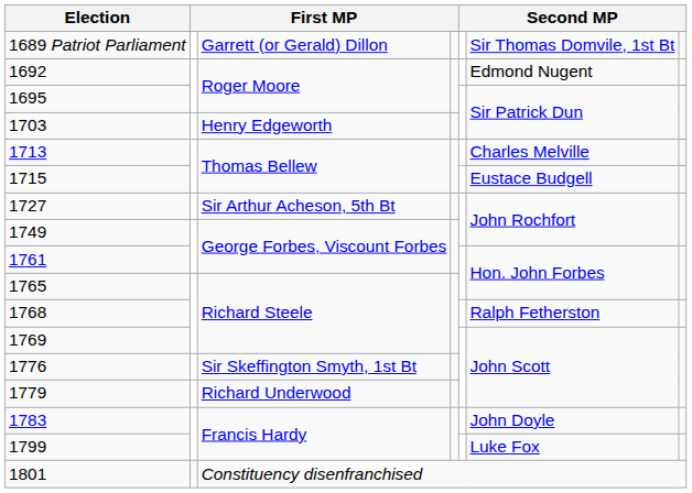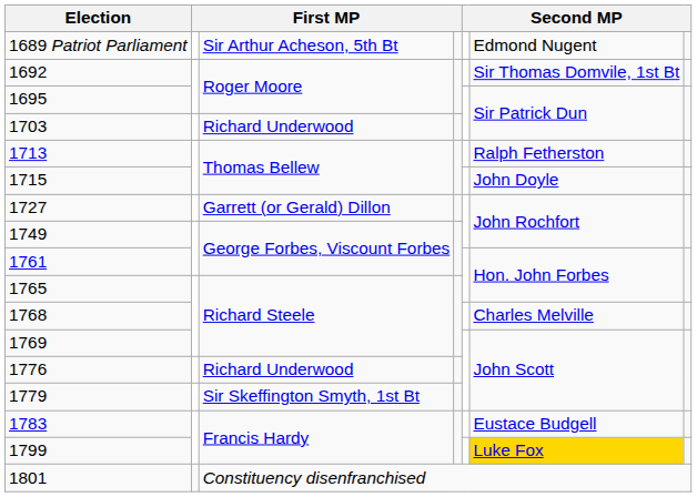1689 Patriot Parliament | column 3: Garrett (or Gerald) Dillon -> Sir Arthur Acheson, 5th Bt
1689 Patriot Parliament | column 6: Sir Thomas Domvile, 1st Bt -> Edmond Nugent
1692 | column 6: Edmond Nugent -> Sir Thomas Domvile, 1st Bt
1703 | column 3: Henry Edgeworth -> Richard Underwood
1713 | column 6: Charles Melville -> Ralph Fetherston
1715 | column 6: Eustace Budgell -> John Doyle
1727 | column 3: Sir Arthur Acheson, 5th Bt -> Garrett (or Gerald) Dillon
1768 | column 6: Ralph Fetherston -> Charles Melville
1776 | column 3: Sir Skeffington Smyth, 1st Bt -> Richard Underwood
1779 | column 3: Richard Underwood -> Sir Skeffington Smyth, 1st Bt
1783 | column 6: John Doyle -> Eustace Budgell
1799 | column 6: no background -> gold background
